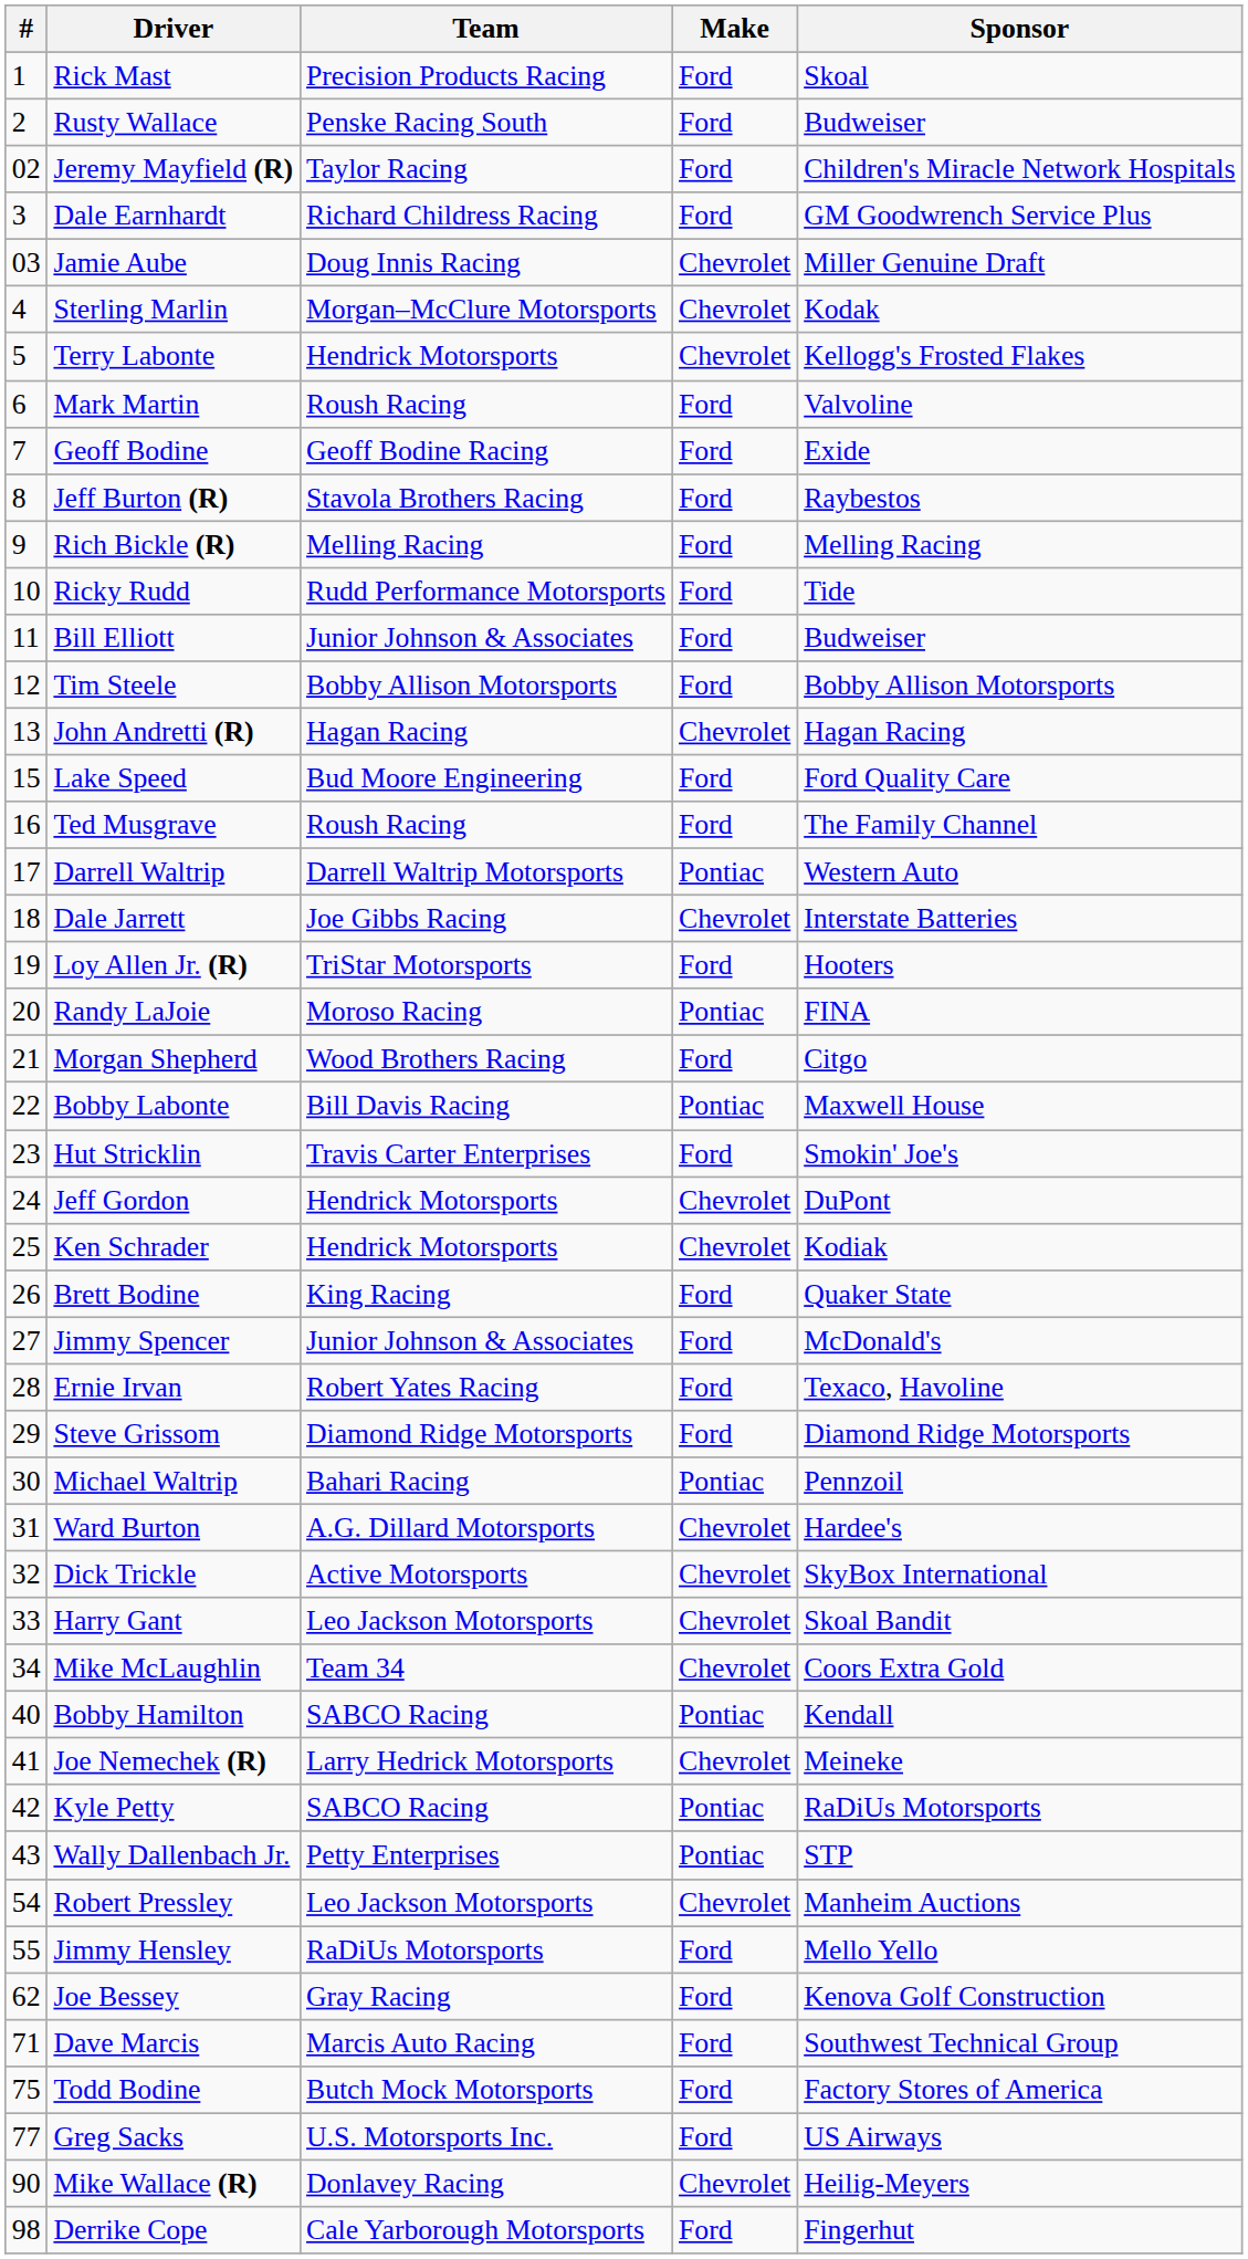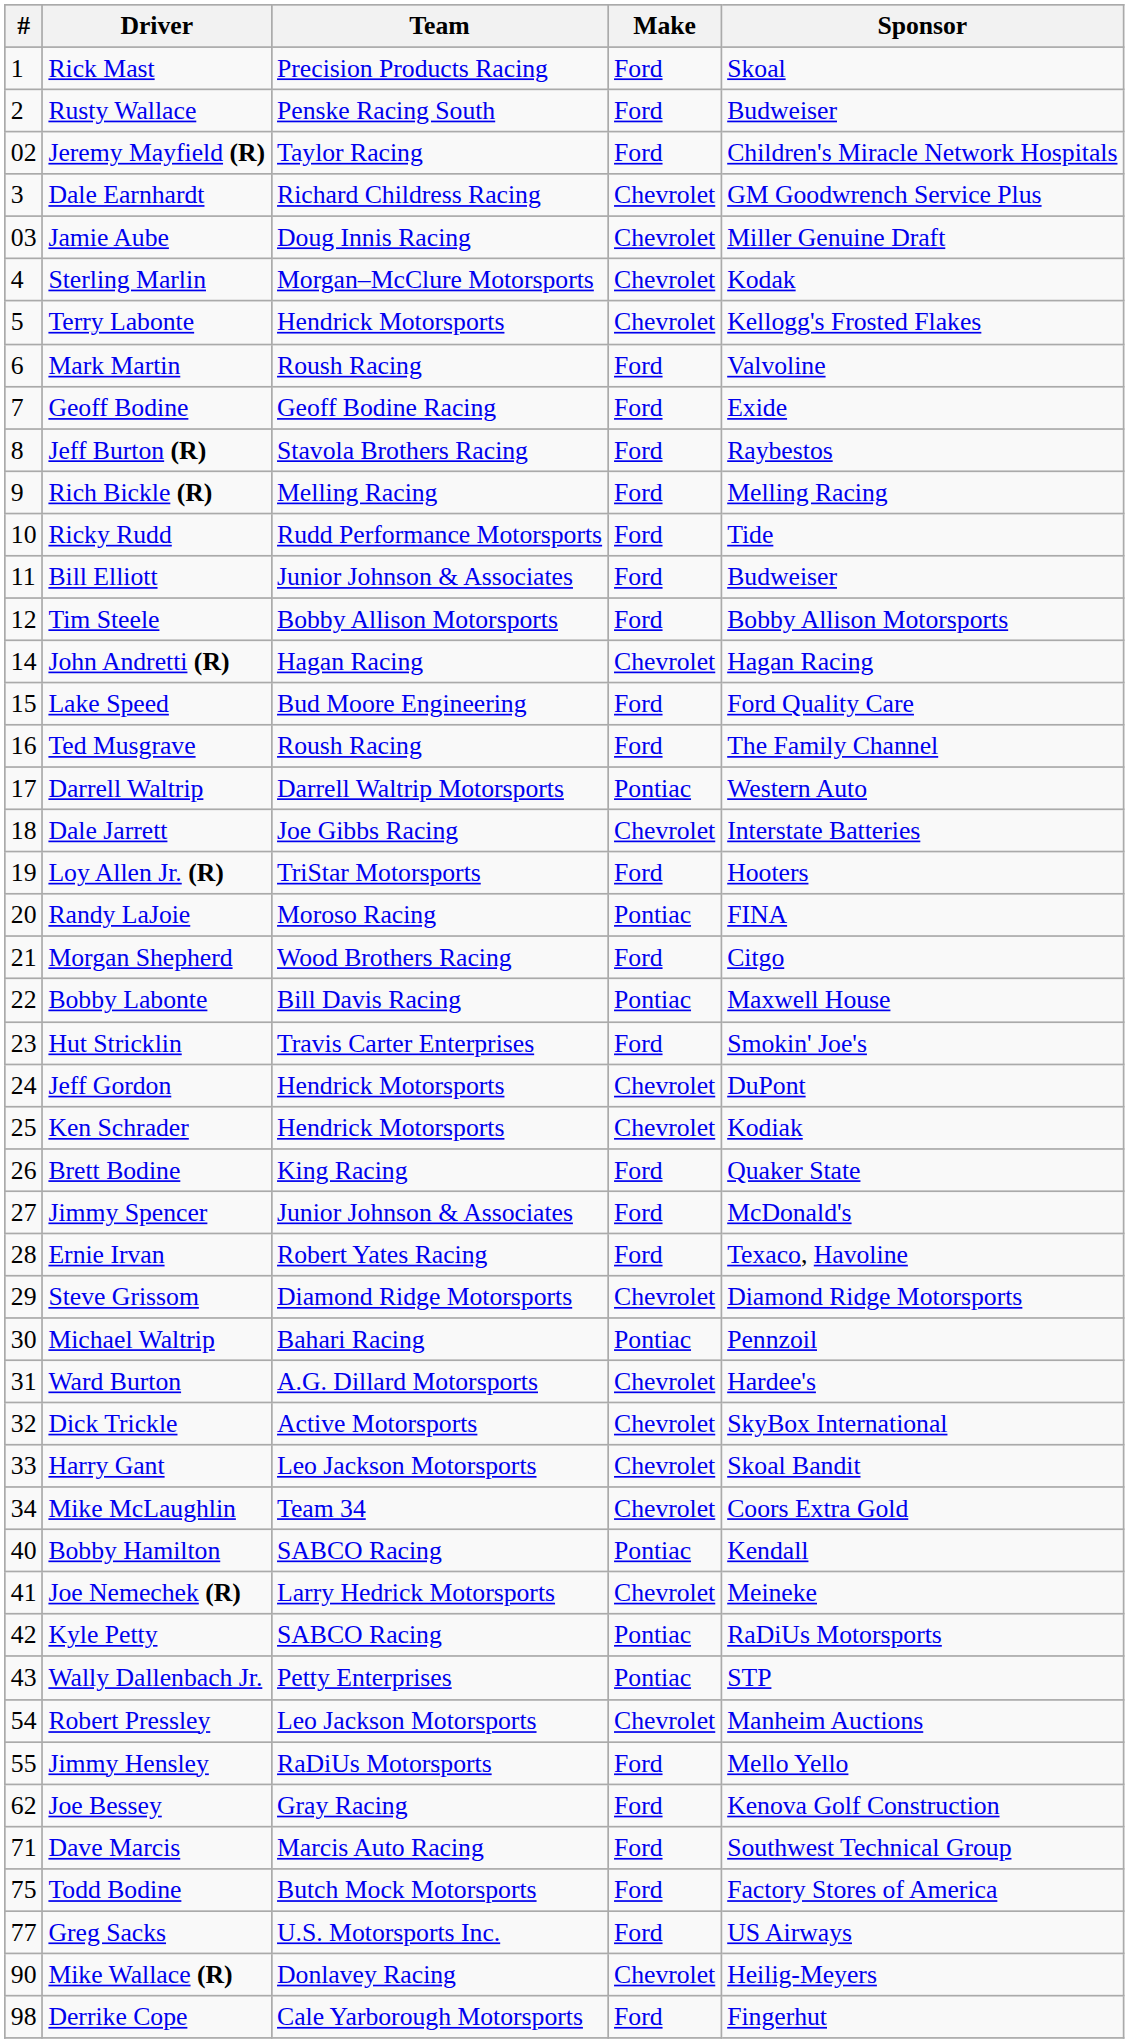Dale Earnhardt | Make: Ford -> Chevrolet
John Andretti (R) | #: 13 -> 14
Steve Grissom | Make: Ford -> Chevrolet
